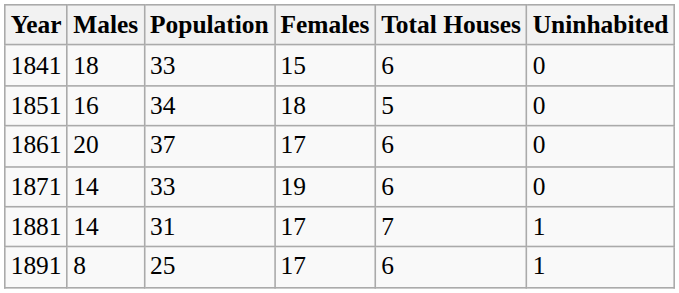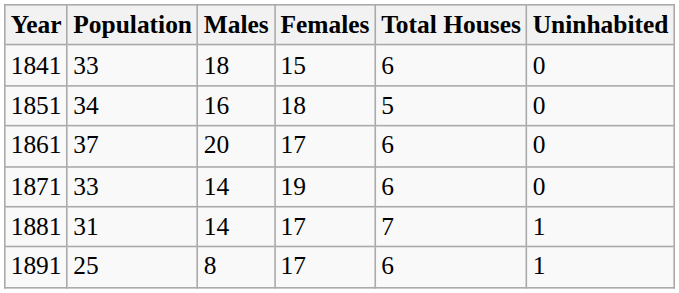columns swapped: Population <-> Males
